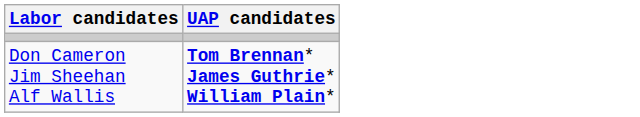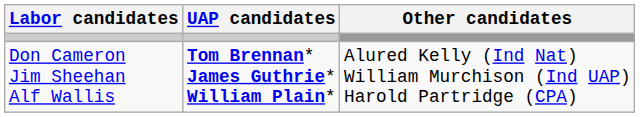+ column: Other candidates | Alured Kelly (Ind Nat) William Murchison (Ind UAP) Harold Partridge (CPA)
